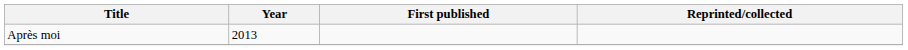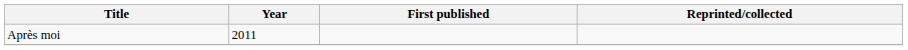Après moi | Year: 2013 -> 2011
